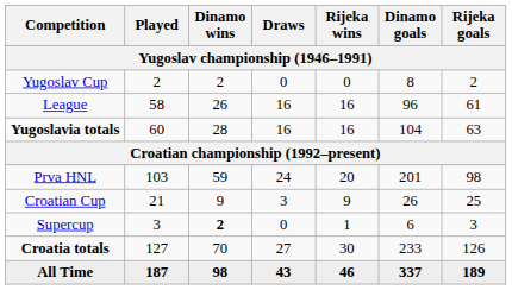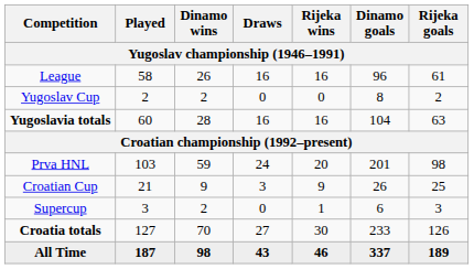rows swapped: League <-> Yugoslav Cup
Supercup | Dinamo wins: bold -> normal
